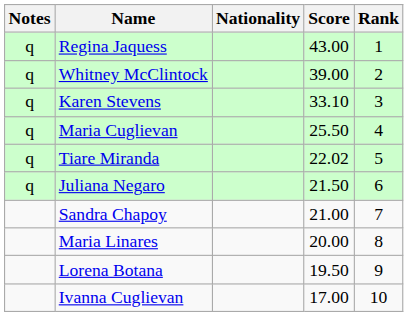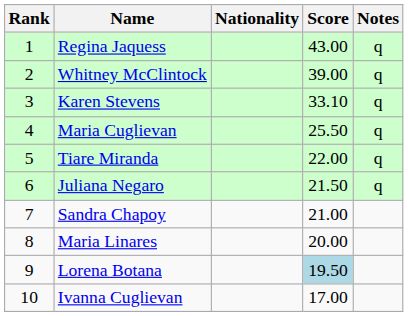columns swapped: Rank <-> Notes
Tiare Miranda | Score: 22.02 -> 22.00
Lorena Botana | Score: no background -> lightblue background
